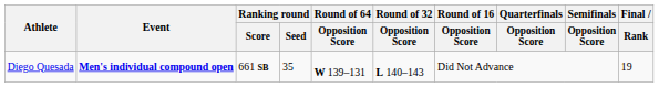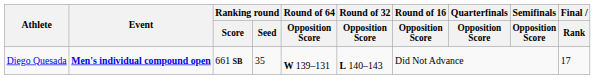Diego Quesada | Final / Rank: 19 -> 17
